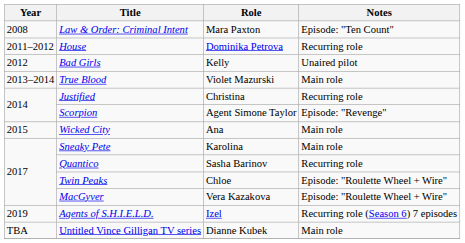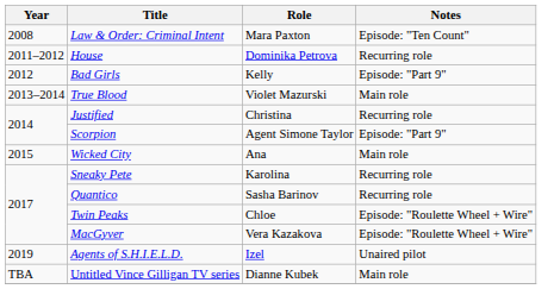Bad Girls | Notes: Unaired pilot -> Episode: "Part 9"
Scorpion | Notes: Episode: "Revenge" -> Episode: "Part 9"
Sneaky Pete | Notes: Main role -> Recurring role
Agents of S.H.I.E.L.D. | Notes: Recurring role (Season 6) 7 episodes -> Unaired pilot
